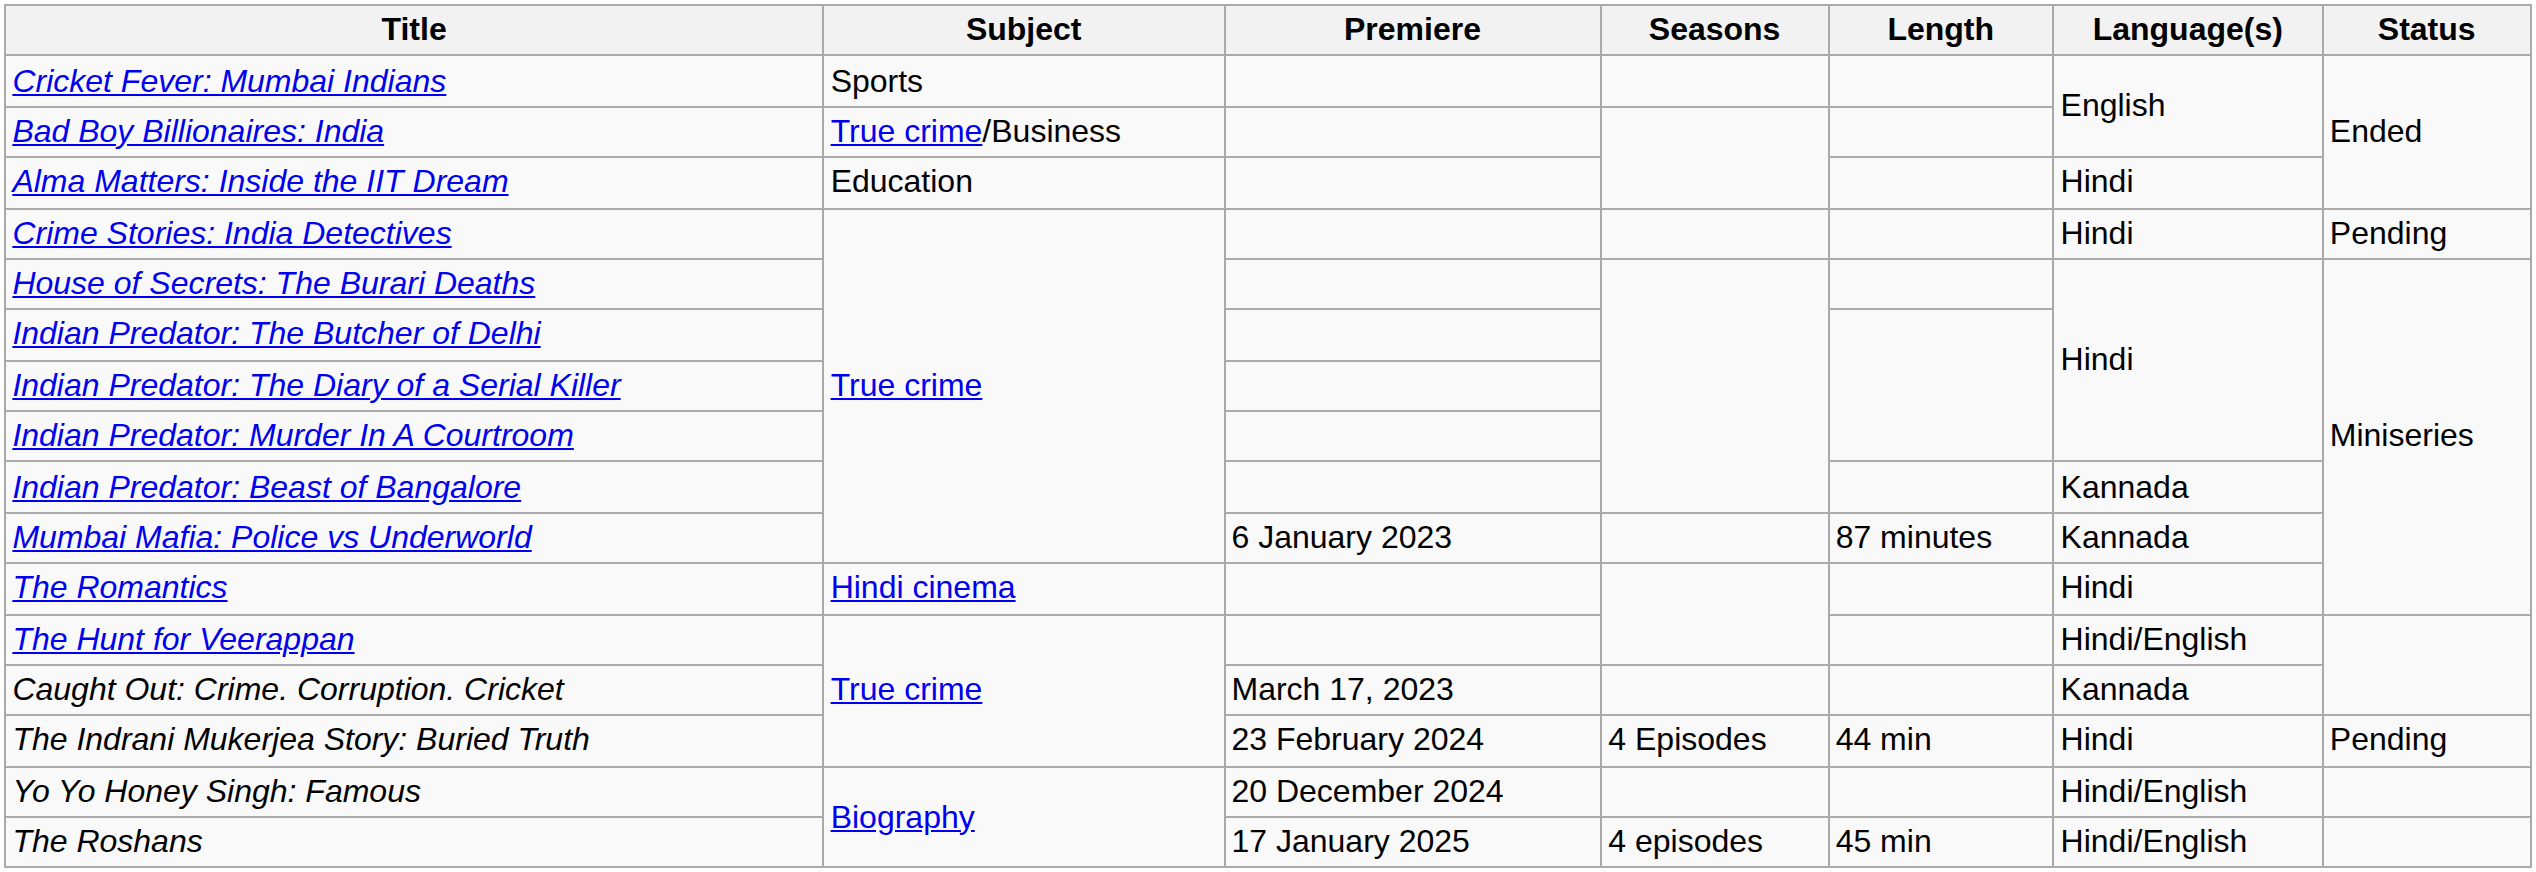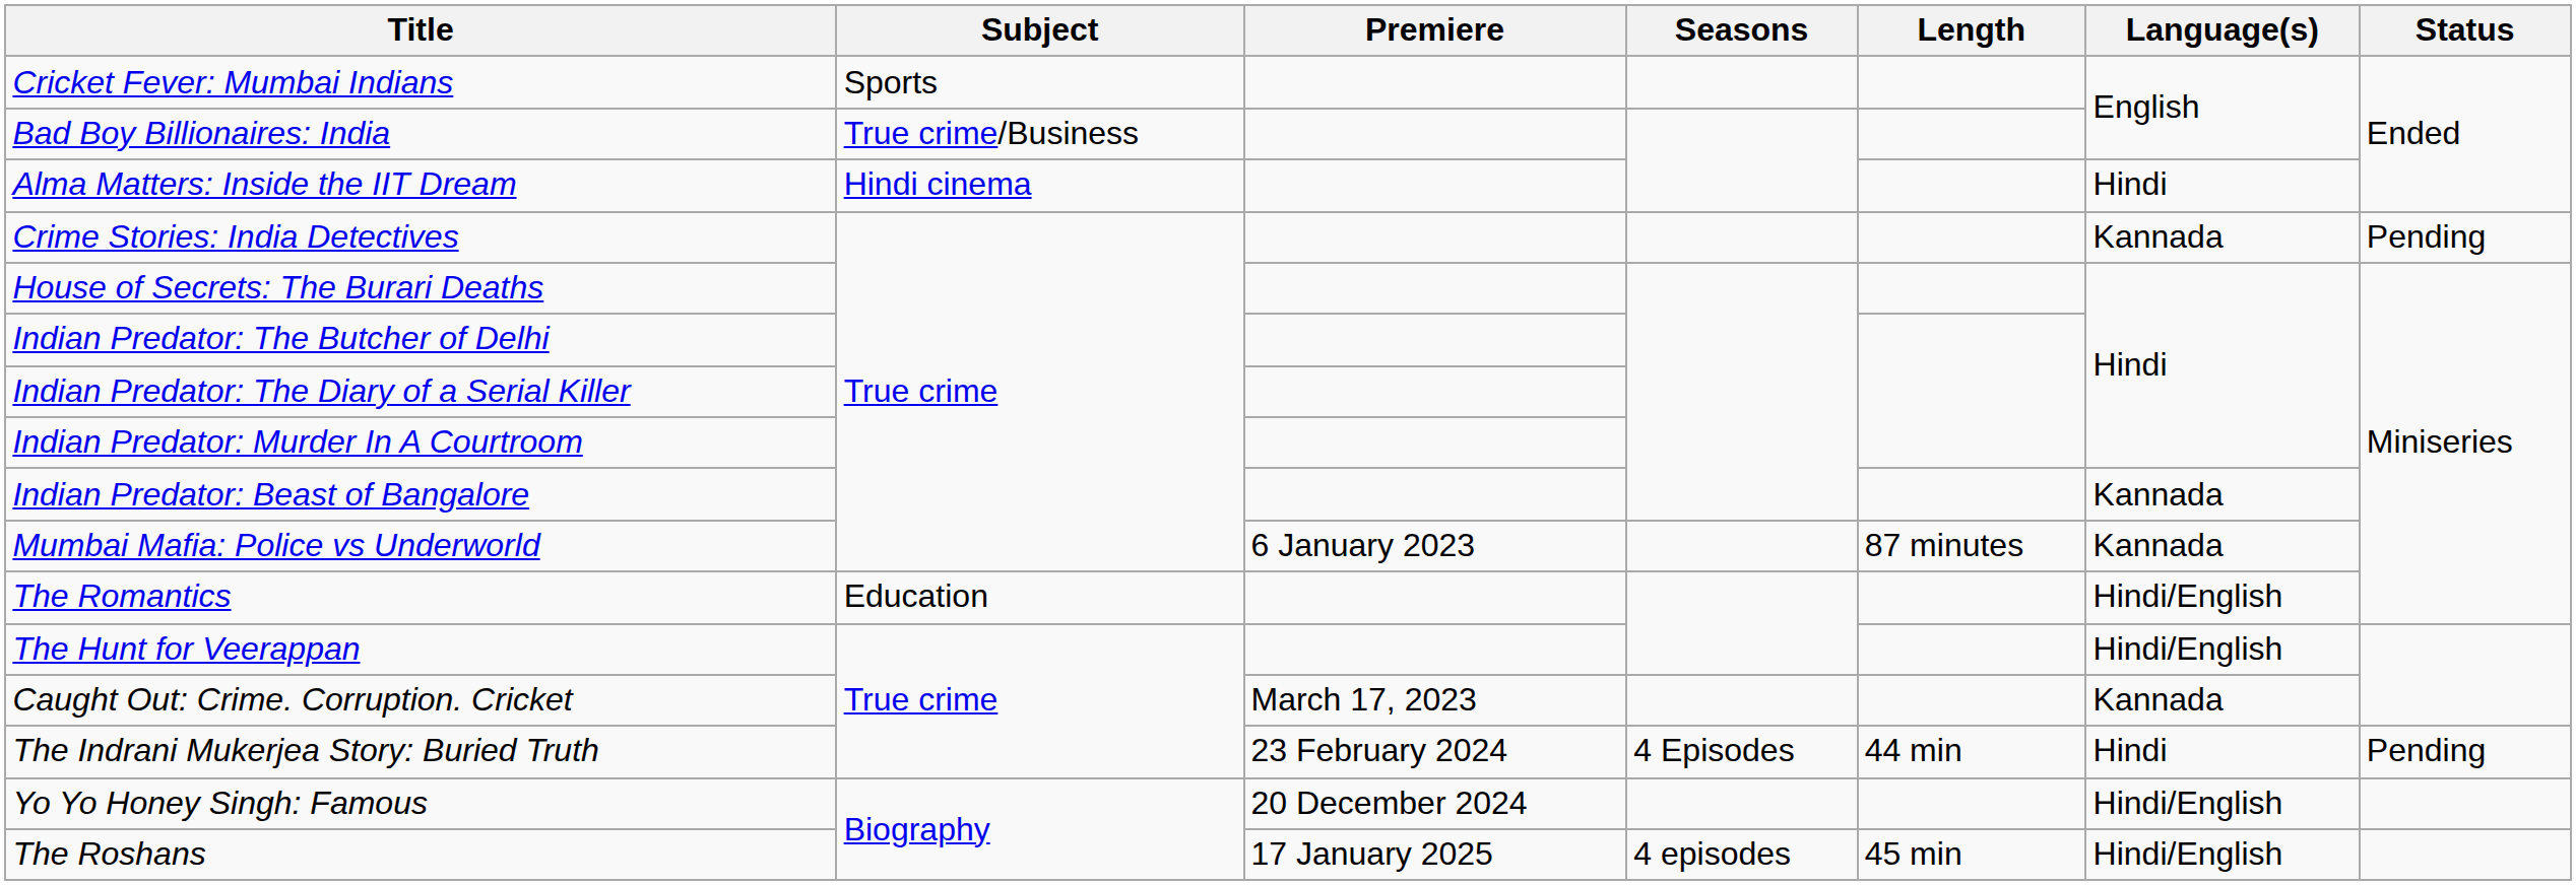Alma Matters: Inside the IIT Dream | Subject: Education -> Hindi cinema
Crime Stories: India Detectives | Language(s): Hindi -> Kannada
The Romantics | Subject: Hindi cinema -> Education
The Romantics | Language(s): Hindi -> Hindi/English
